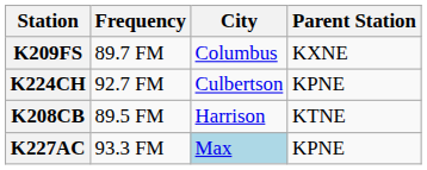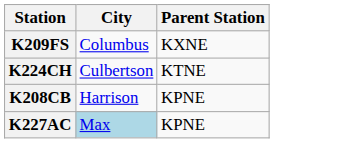- column: Frequency | 89.7 FM | 92.7 FM | 89.5 FM | 93.3 FM
K224CH | Parent Station: KPNE -> KTNE
K208CB | Parent Station: KTNE -> KPNE
